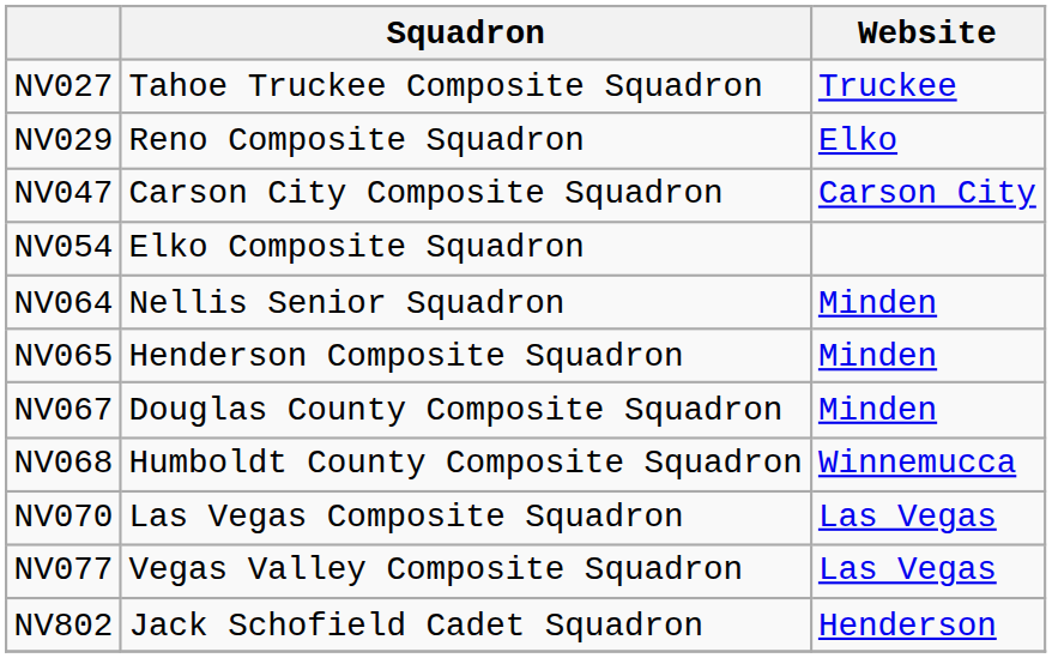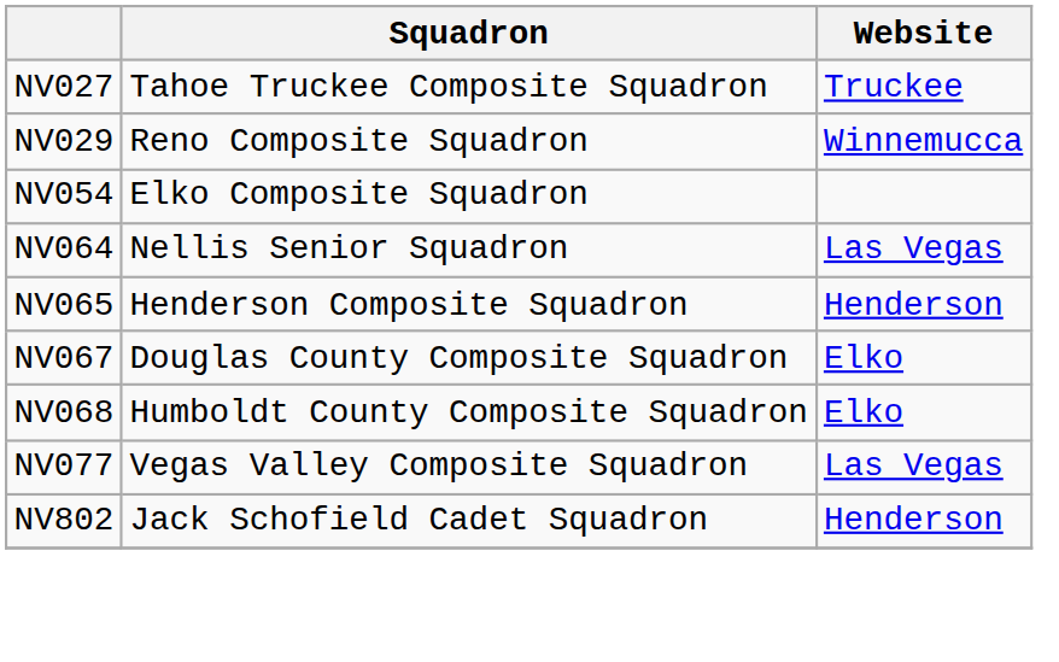NV029 | Website: Elko -> Winnemucca
- row: NV047 | Carson City Composite Squadron | Carson City
NV064 | Website: Minden -> Las Vegas
NV065 | Website: Minden -> Henderson
NV067 | Website: Minden -> Elko
NV068 | Website: Winnemucca -> Elko
- row: NV070 | Las Vegas Composite Squadron | Las Vegas
